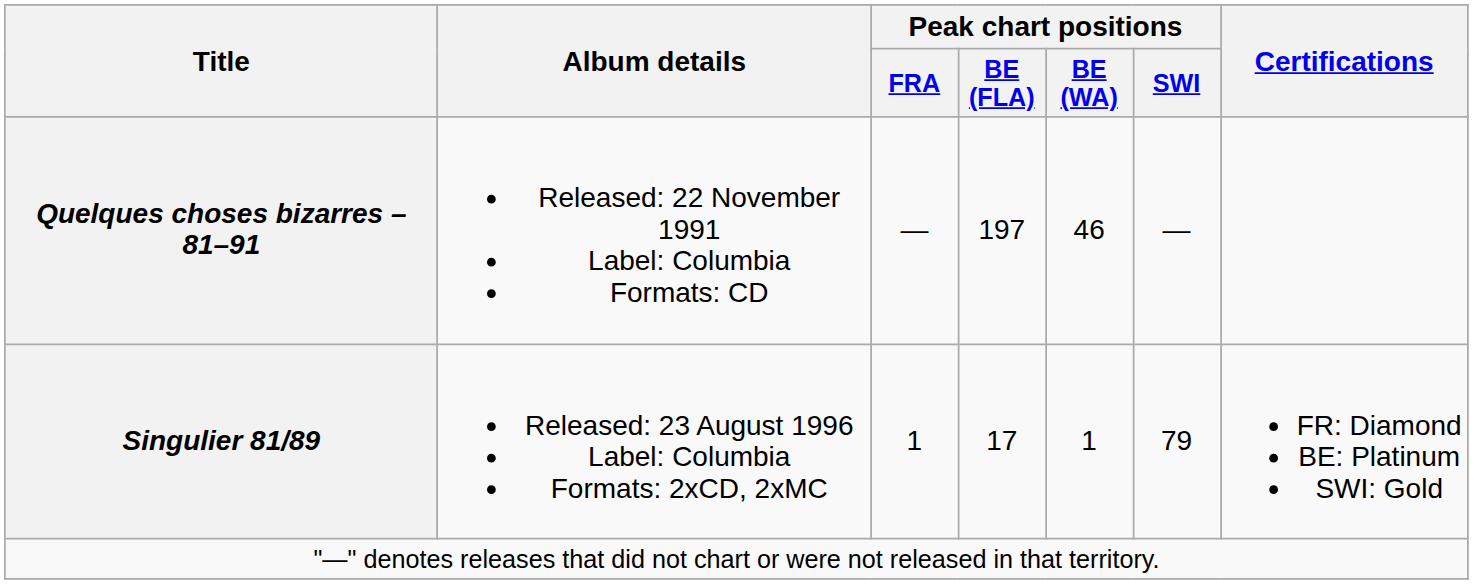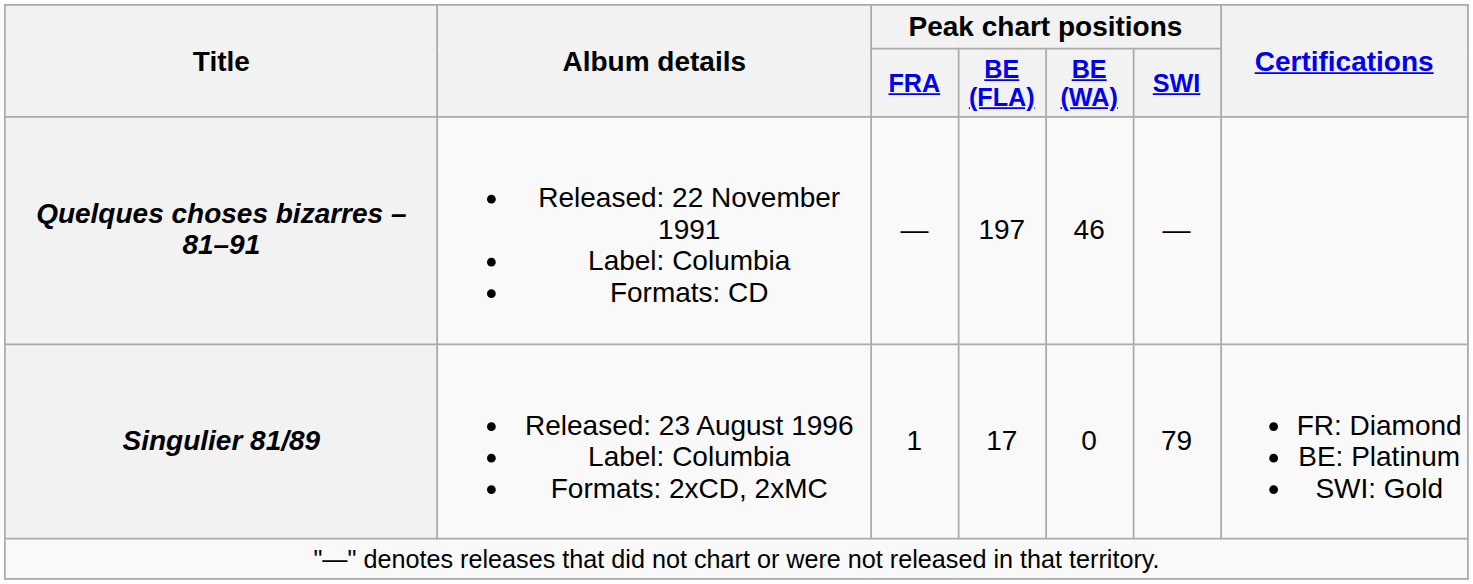Singulier 81/89 | Peak chart positions / BE (WA): 1 -> 0
